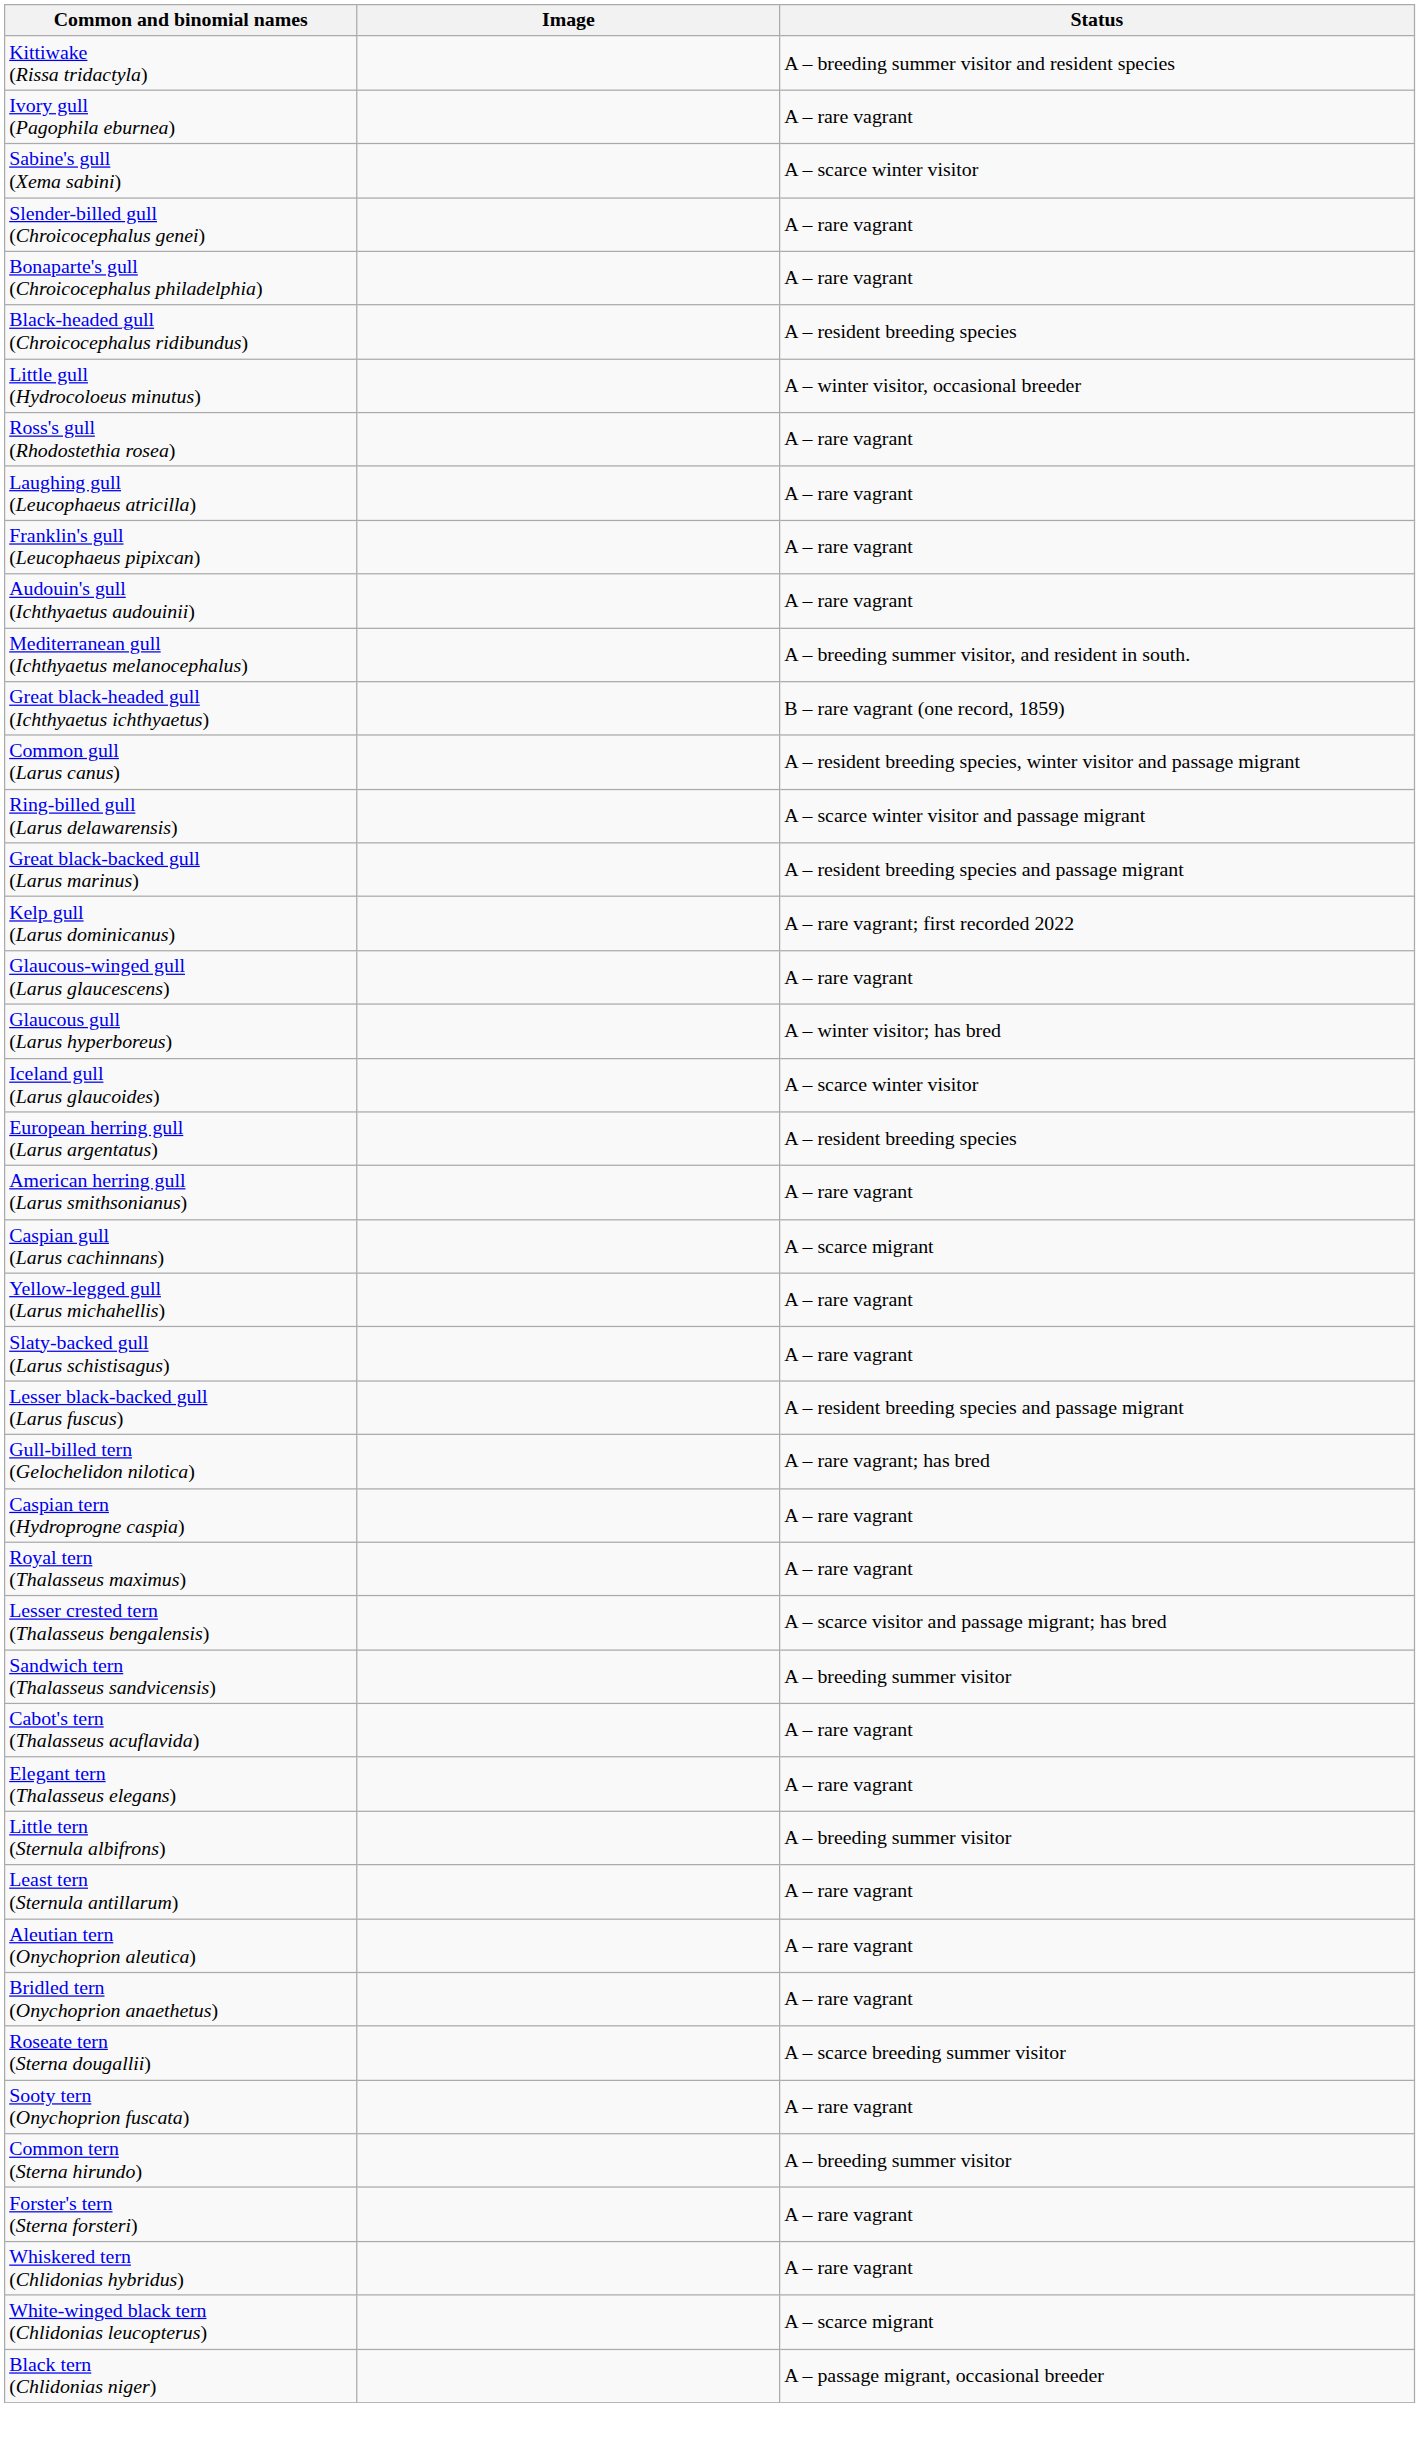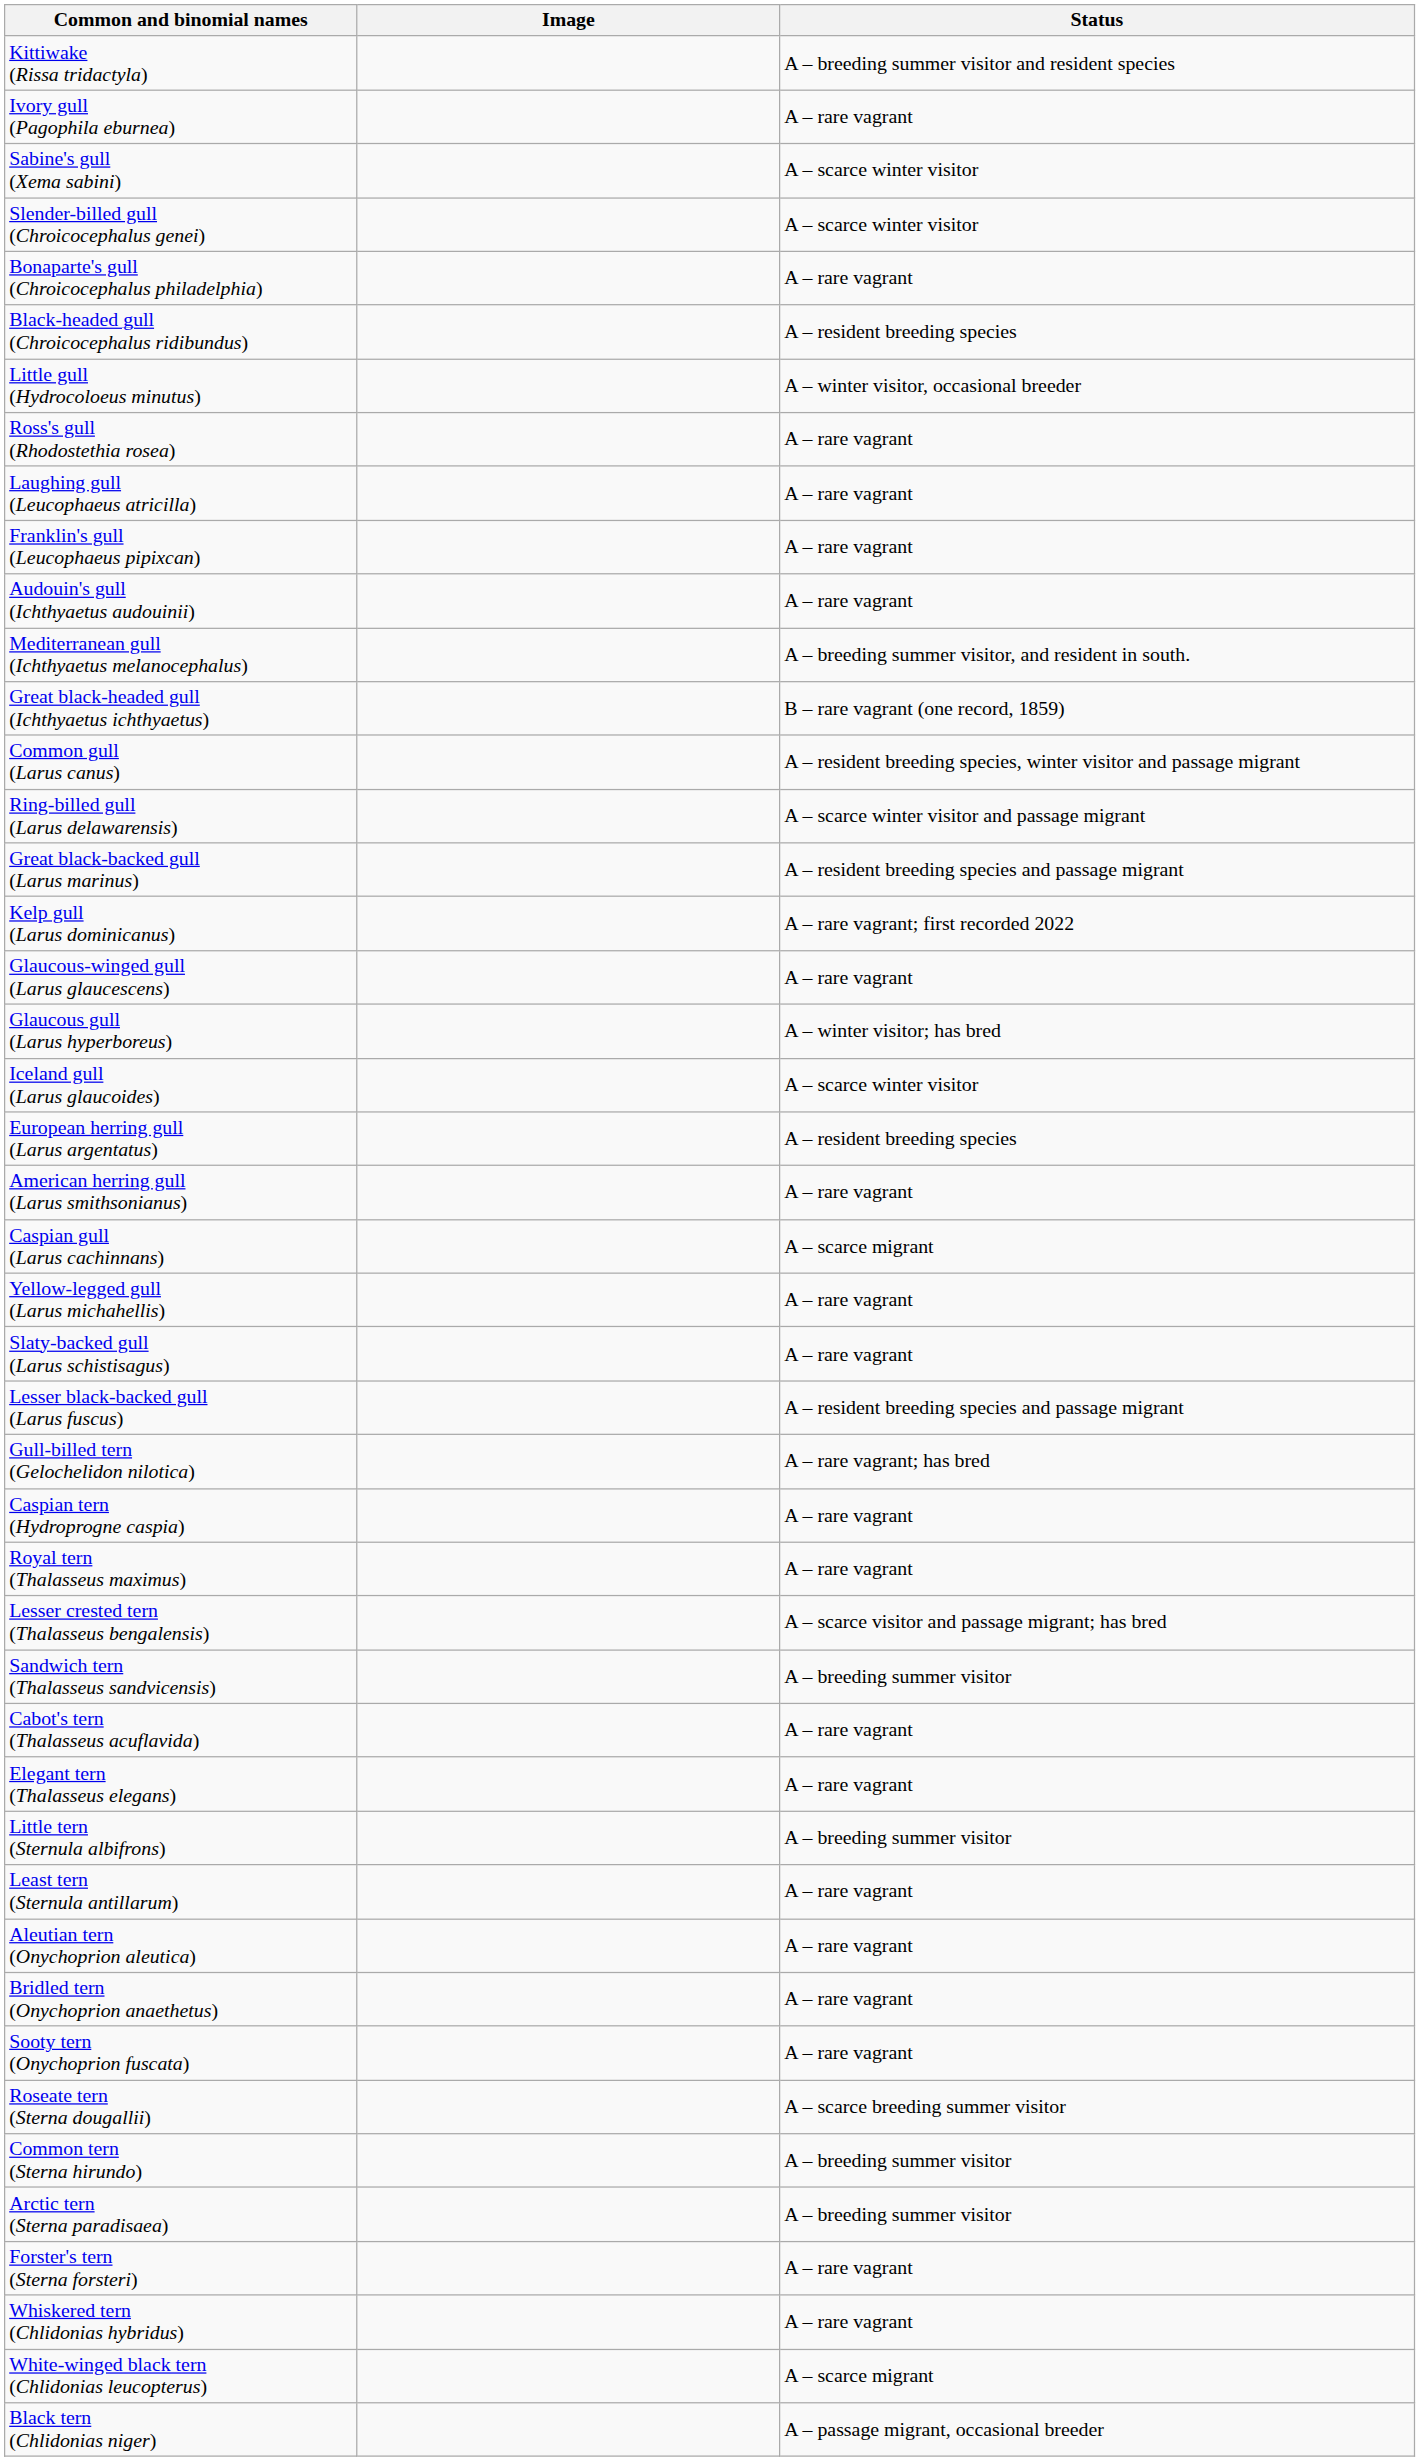Slender-billed gull (Chroicocephalus genei) | Status: A – rare vagrant -> A – scarce winter visitor
rows swapped: Sooty tern (Onychoprion fuscata) <-> Roseate tern (Sterna dougallii)
+ row: Arctic tern (Sterna paradisaea) | A – breeding summer visitor
